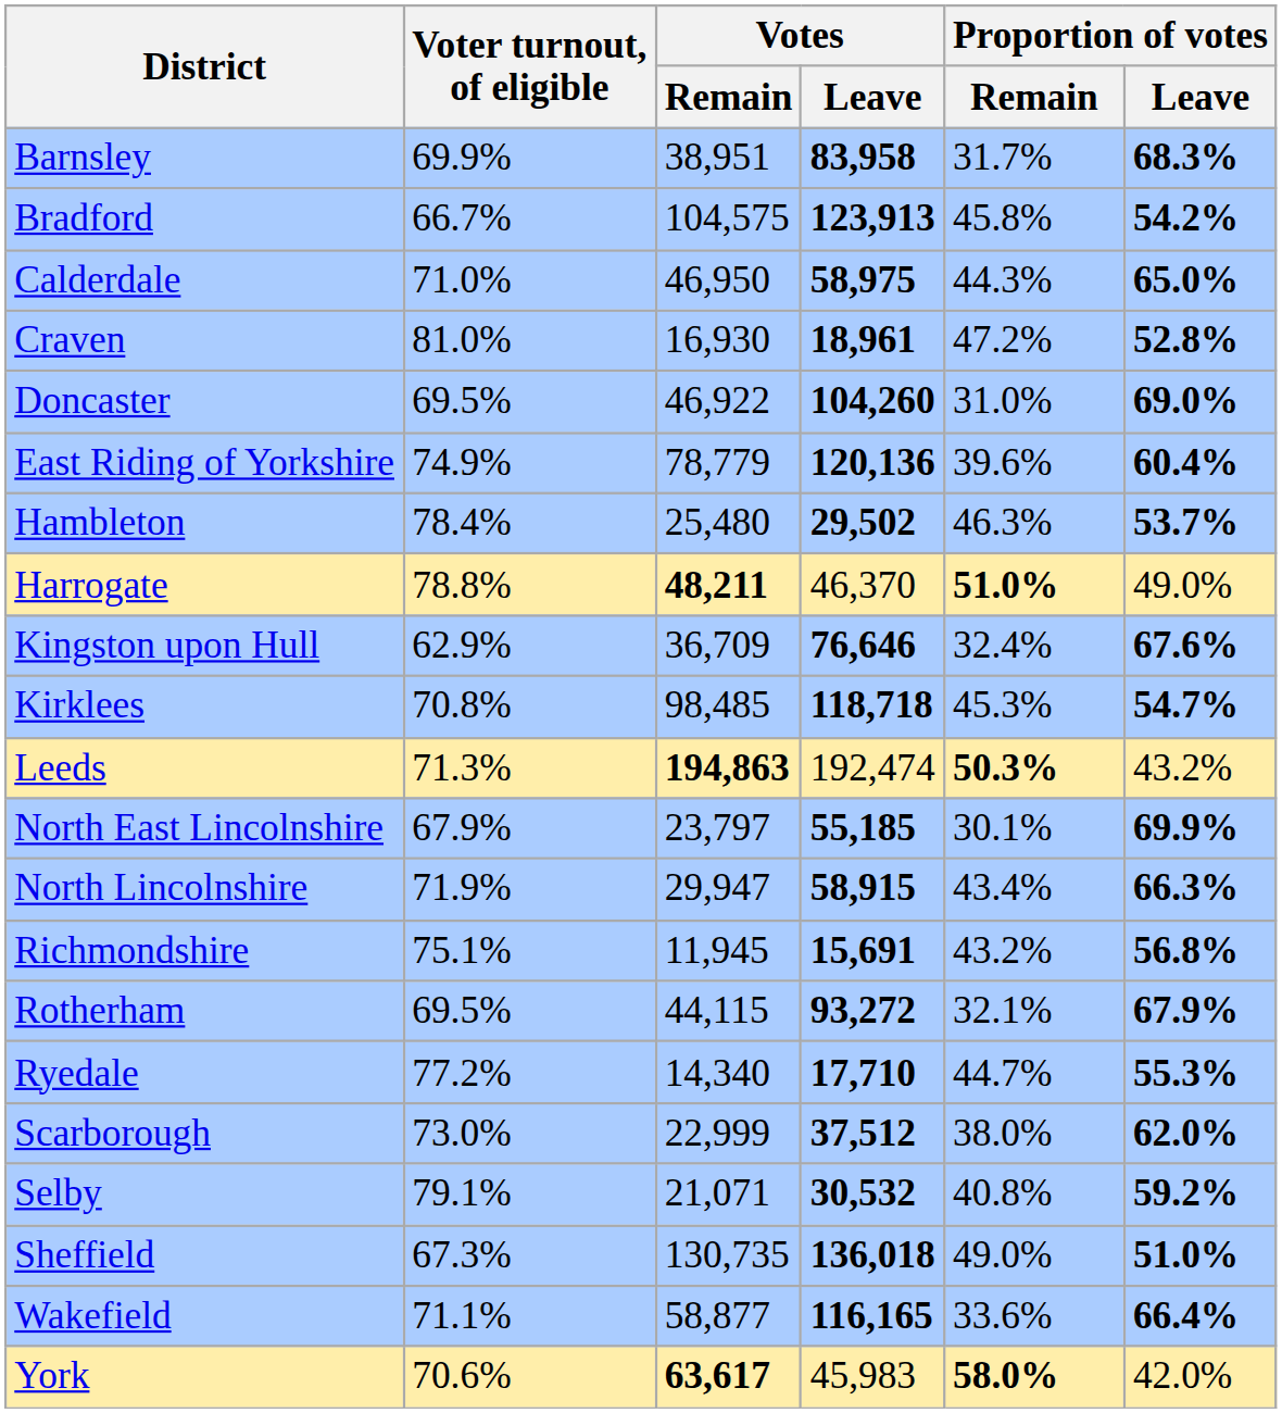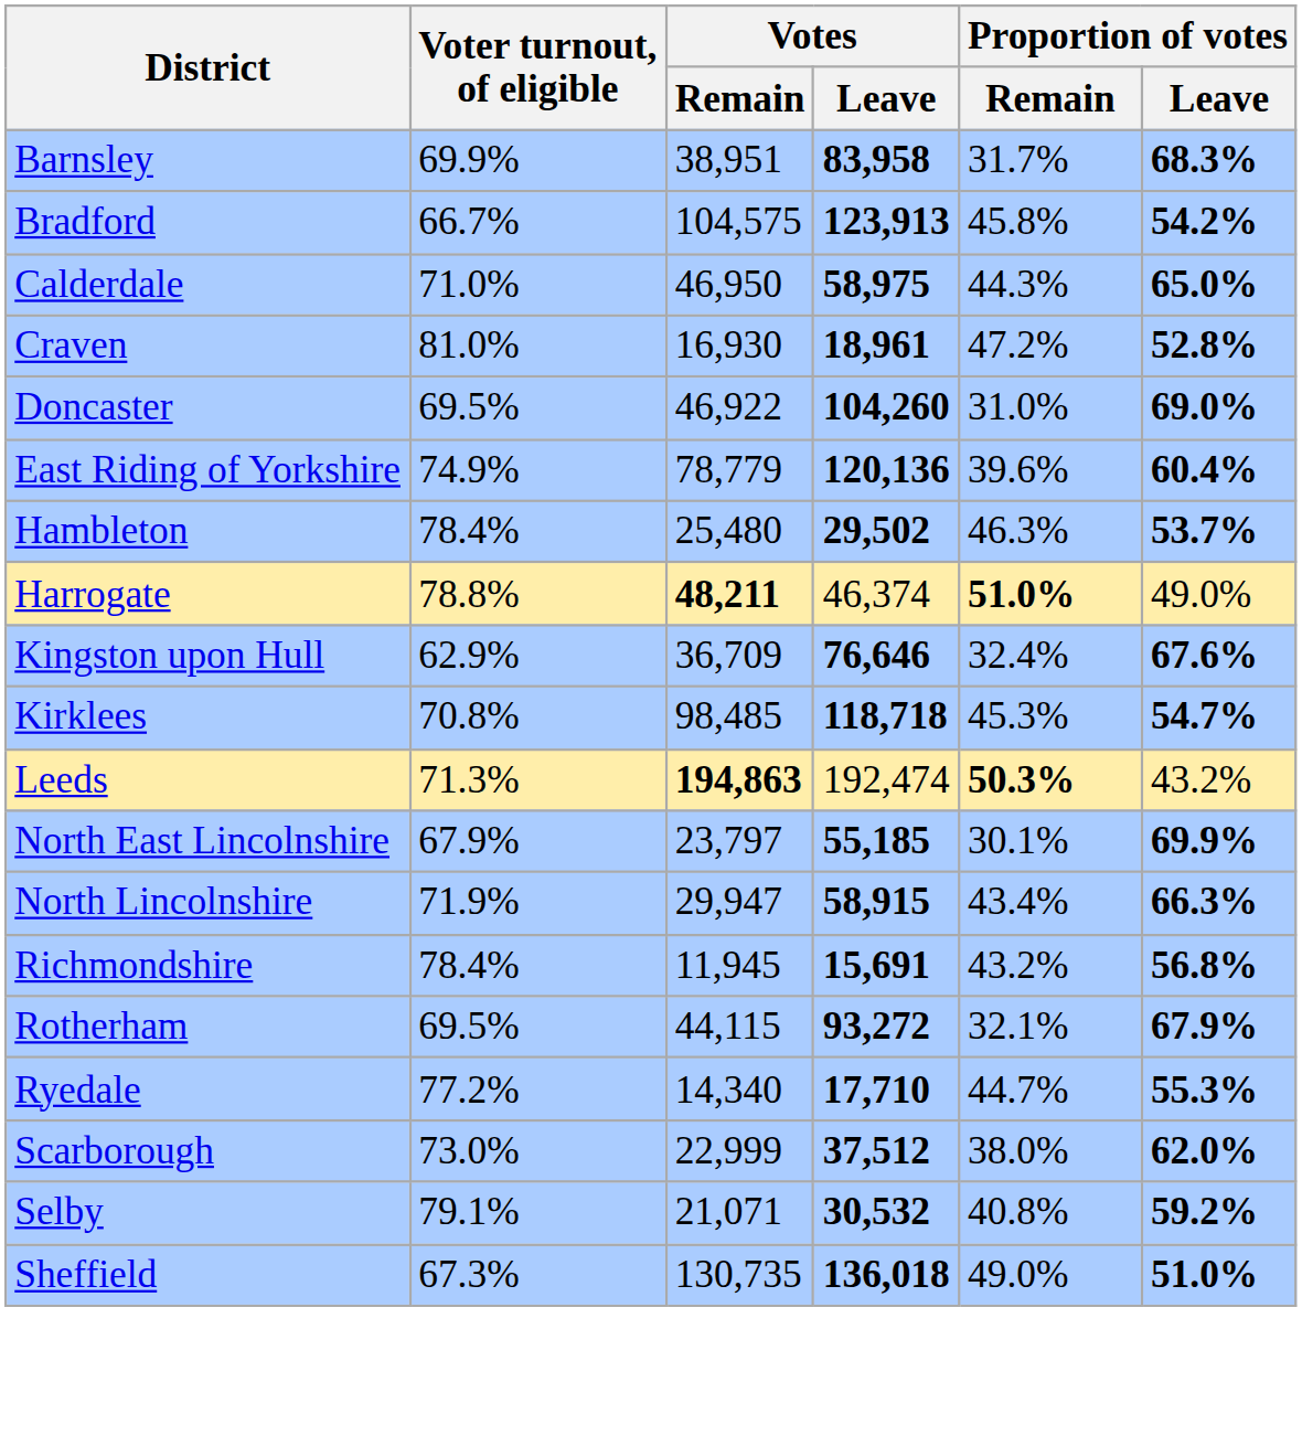Harrogate | Votes / Leave: 46,370 -> 46,374
Richmondshire | Voter turnout, of eligible: 75.1% -> 78.4%
- row: Wakefield | 71.1% | 58,877 | 116,165 | 33.6% | 66.4%
- row: York | 70.6% | 63,617 | 45,983 | 58.0% | 42.0%
